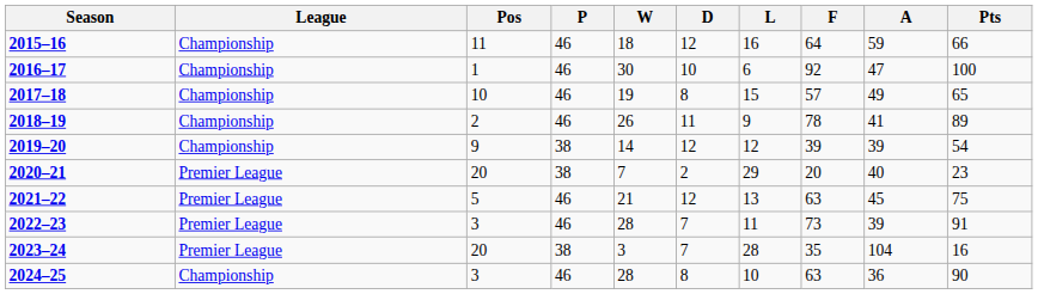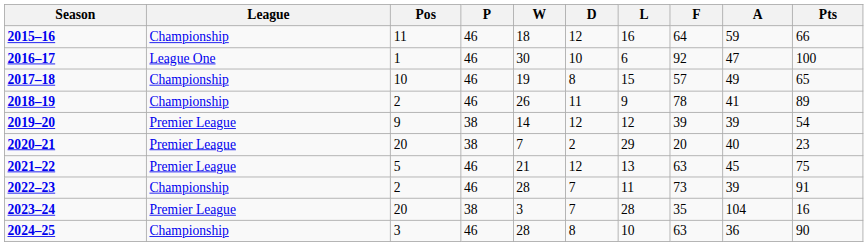2016–17 | League: Championship -> League One
2019–20 | League: Championship -> Premier League
2022–23 | League: Premier League -> Championship
2022–23 | Pos: 3 -> 2
